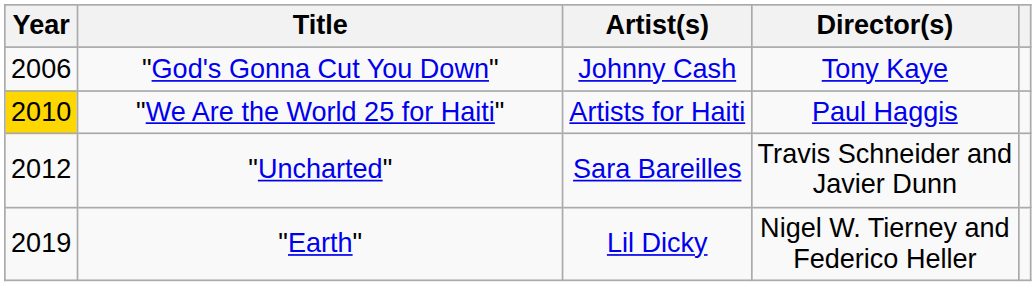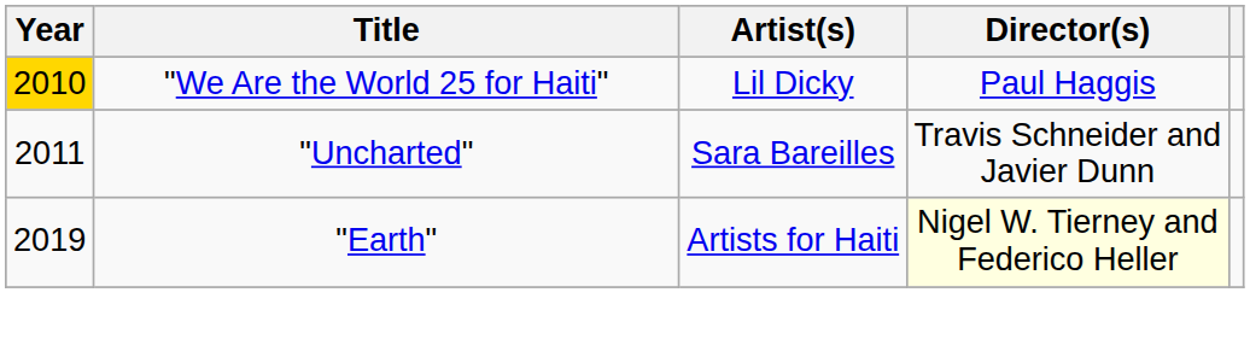- row: 2006 | "God's Gonna Cut You Down" | Johnny Cash | Tony Kaye
"We Are the World 25 for Haiti" | Artist(s): Artists for Haiti -> Lil Dicky
"Uncharted" | Year: 2012 -> 2011
"Earth" | Artist(s): Lil Dicky -> Artists for Haiti
"Earth" | Director(s): no background -> lightyellow background
